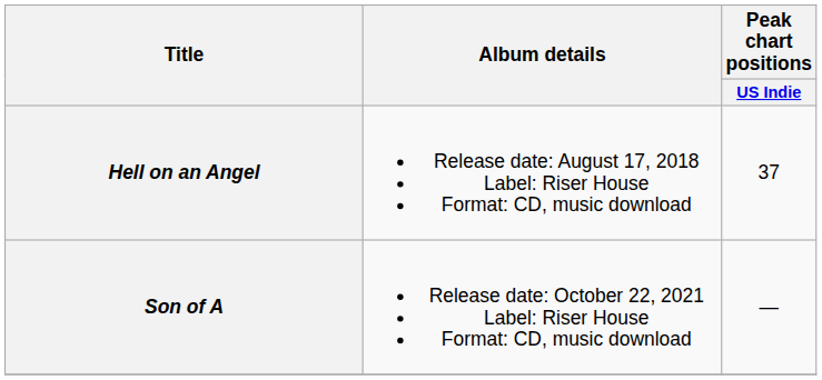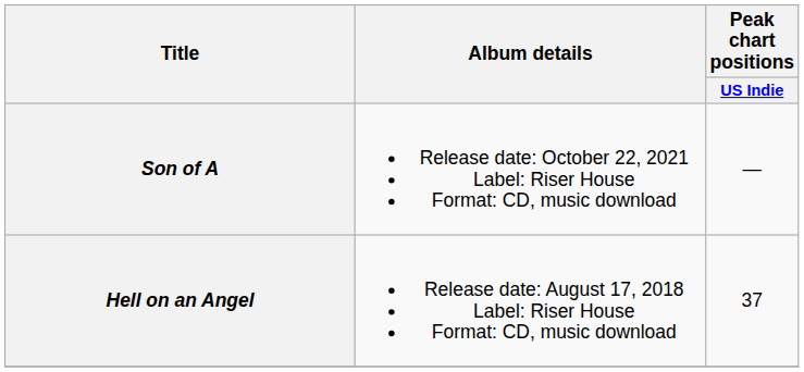rows swapped: Hell on an Angel <-> Son of A
